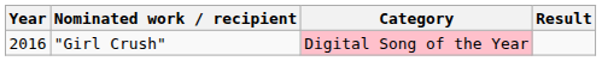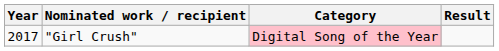"Girl Crush" | Year: 2016 -> 2017
